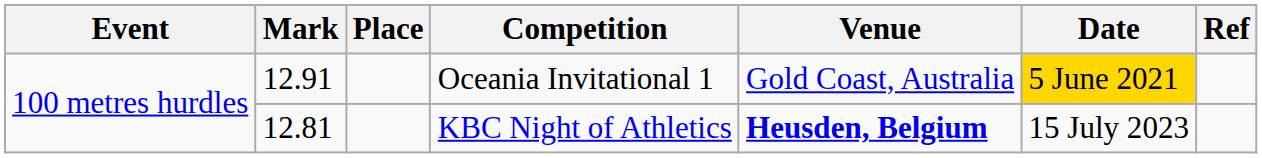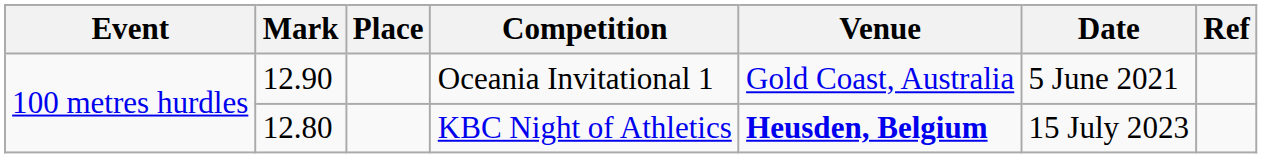Oceania Invitational 1 | Mark: 12.91 -> 12.90
Oceania Invitational 1 | Date: gold background -> no background
KBC Night of Athletics | Mark: 12.81 -> 12.80
